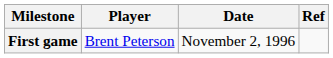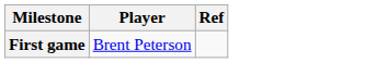- column: Date | November 2, 1996
